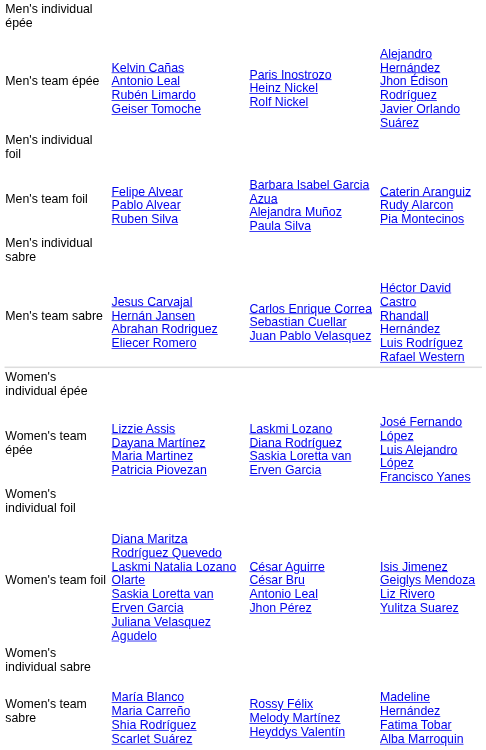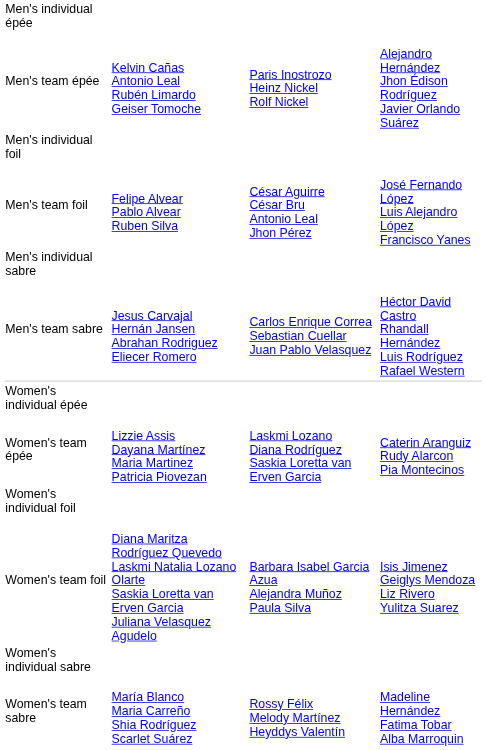Men's team foil | column 3: Barbara Isabel Garcia Azua Alejandra Muñoz Paula Silva -> César Aguirre César Bru Antonio Leal Jhon Pérez
Men's team foil | column 4: Caterin Aranguiz Rudy Alarcon Pia Montecinos -> José Fernando López Luis Alejandro López Francisco Yanes
Women's team épée | column 4: José Fernando López Luis Alejandro López Francisco Yanes -> Caterin Aranguiz Rudy Alarcon Pia Montecinos
Women's team foil | column 3: César Aguirre César Bru Antonio Leal Jhon Pérez -> Barbara Isabel Garcia Azua Alejandra Muñoz Paula Silva
